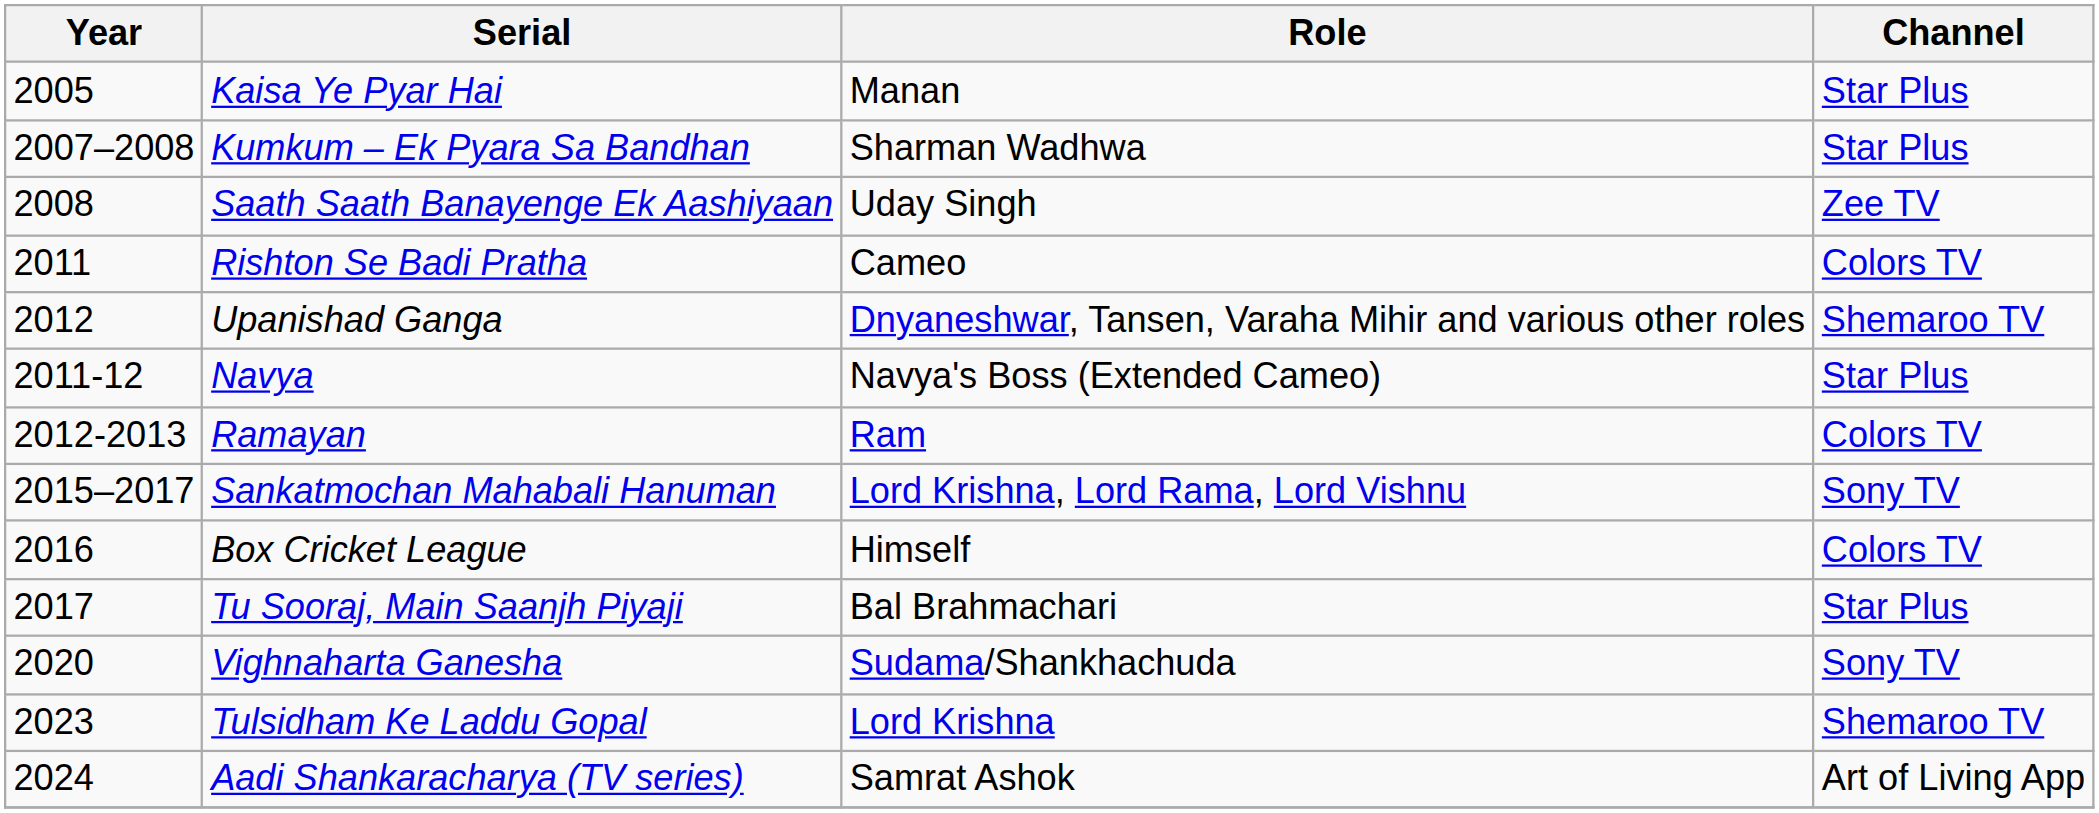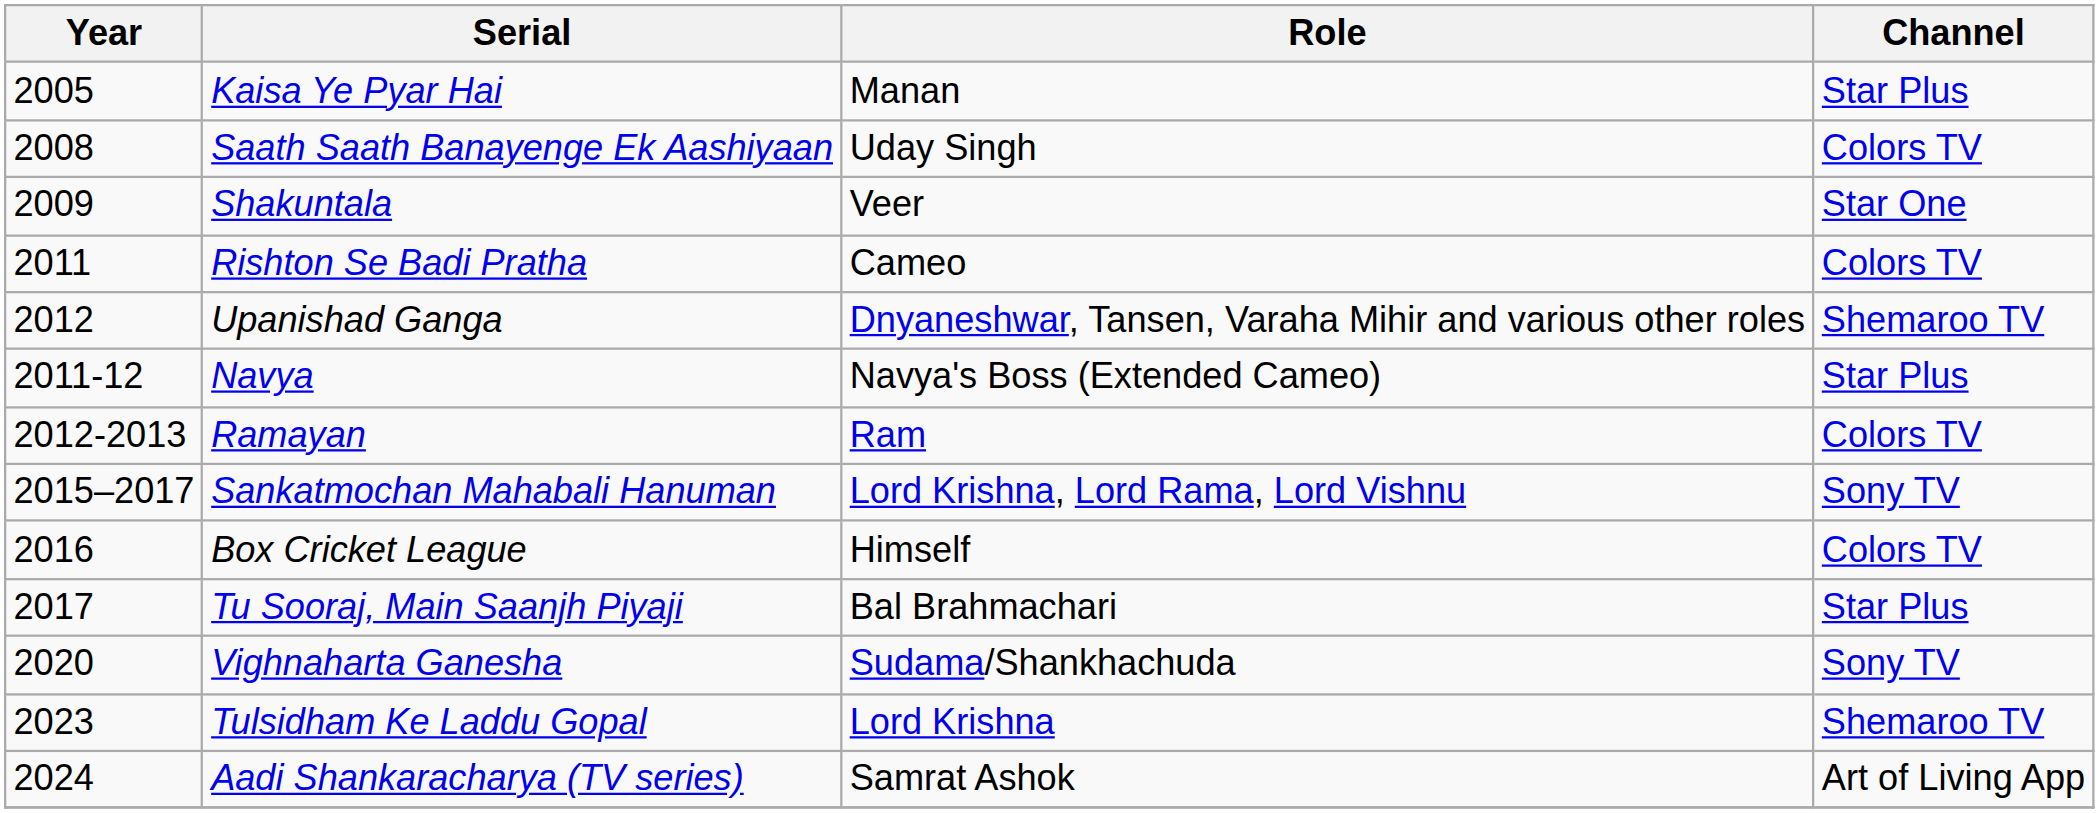- row: 2007–2008 | Kumkum – Ek Pyara Sa Bandhan | Sharman Wadhwa | Star Plus
Saath Saath Banayenge Ek Aashiyaan | Channel: Zee TV -> Colors TV
+ row: 2009 | Shakuntala | Veer | Star One
